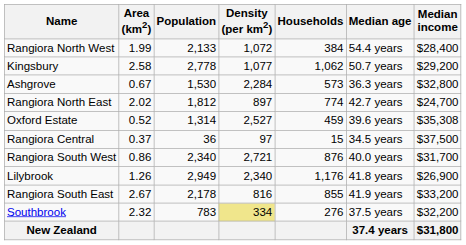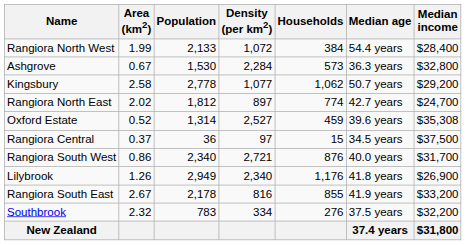rows swapped: Kingsbury <-> Ashgrove
Southbrook | Density (per km2): khaki background -> no background
